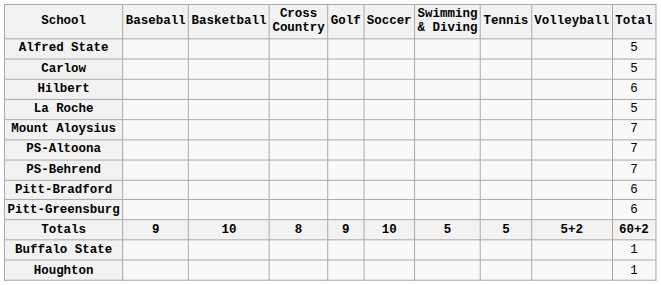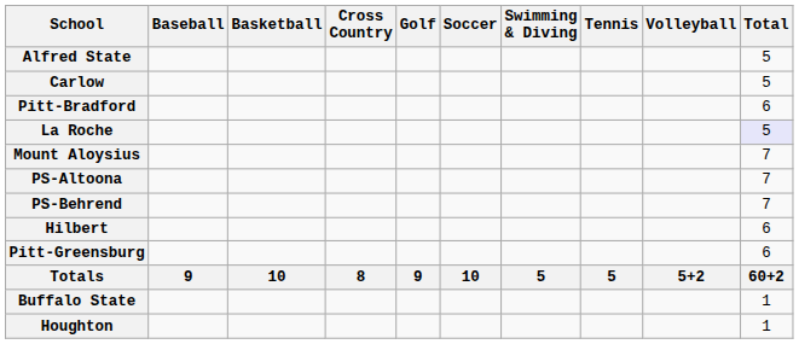rows swapped: Hilbert <-> Pitt-Bradford
La Roche | Total: no background -> lavender background
